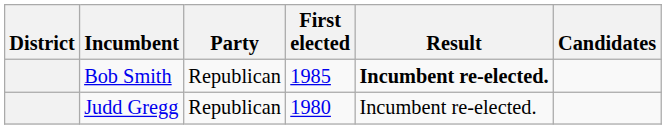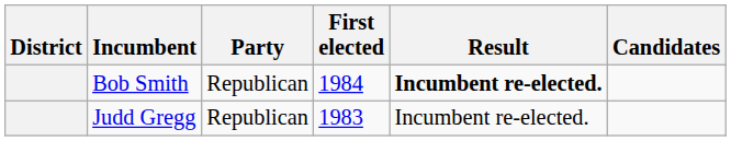Bob Smith | First elected: 1985 -> 1984
Judd Gregg | First elected: 1980 -> 1983
